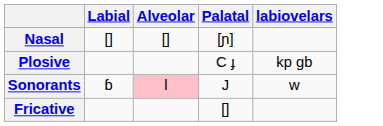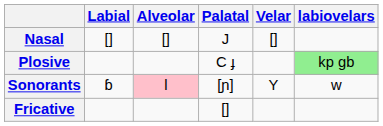+ column: Velar | [] | Y
Nasal | Palatal: [ɲ] -> J
Plosive | labiovelars: no background -> lightgreen background
Sonorants | Palatal: J -> [ɲ]
